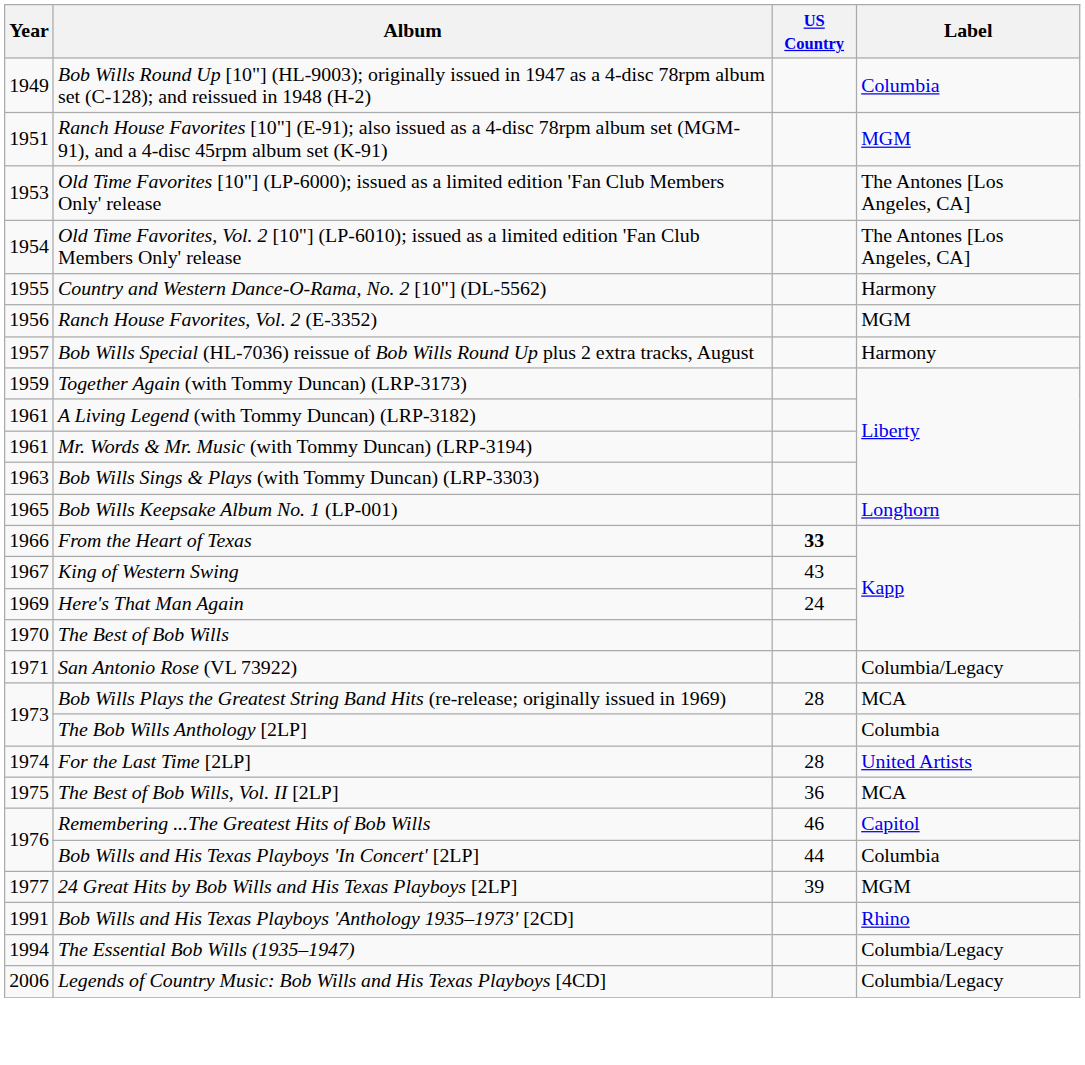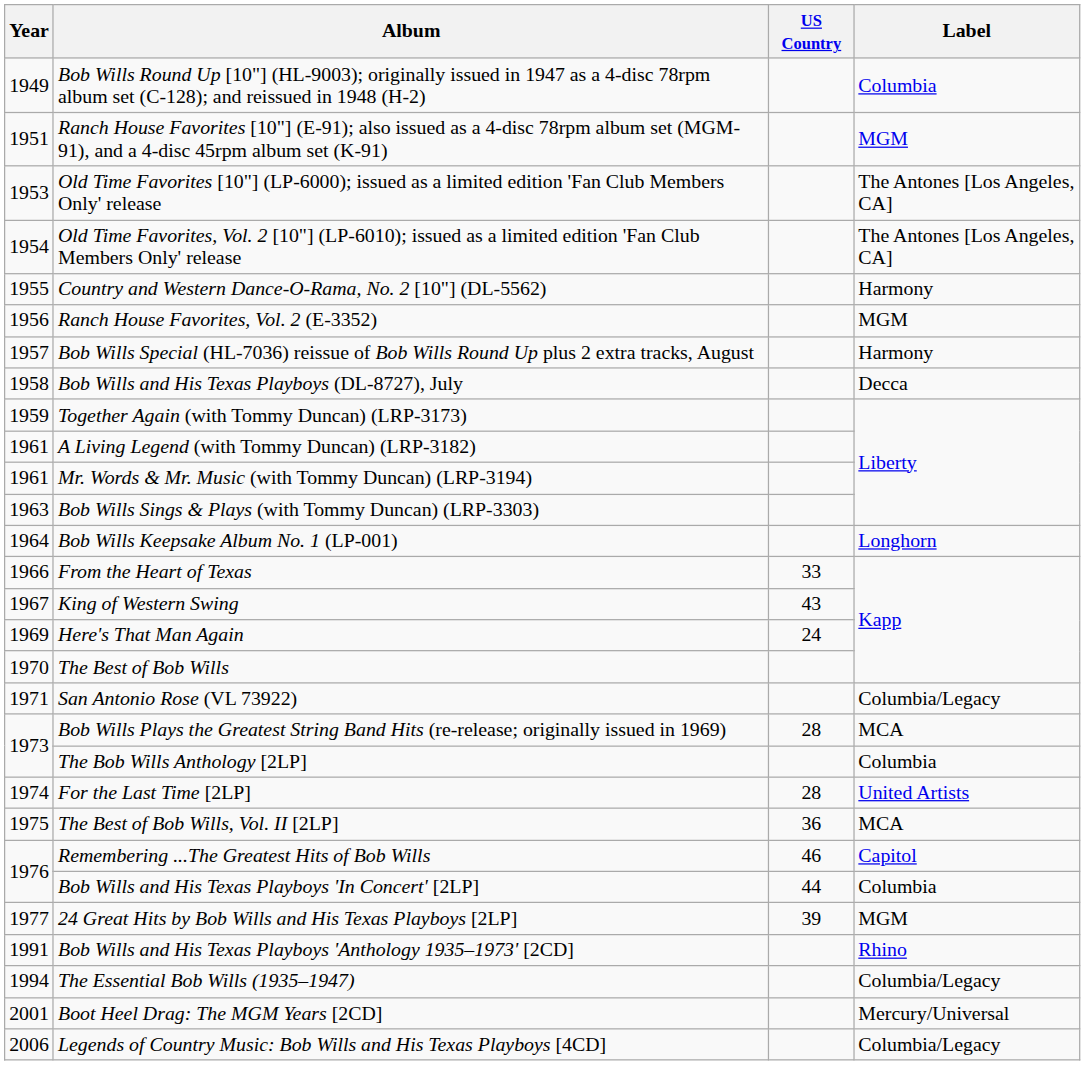+ row: 1958 | Bob Wills and His Texas Playboys (DL-8727), July | Decca
Bob Wills Keepsake Album No. 1 (LP-001) | Year: 1965 -> 1964
From the Heart of Texas | US Country: bold -> normal
+ row: 2001 | Boot Heel Drag: The MGM Years [2CD] | Mercury/Universal
